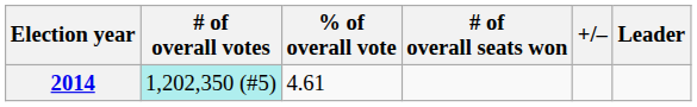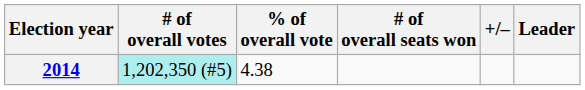2014 | % of overall vote: 4.61 -> 4.38
